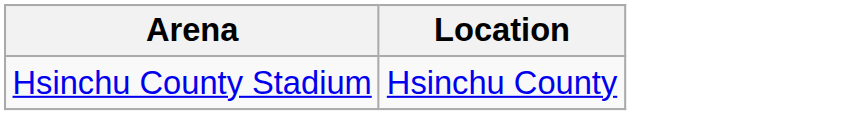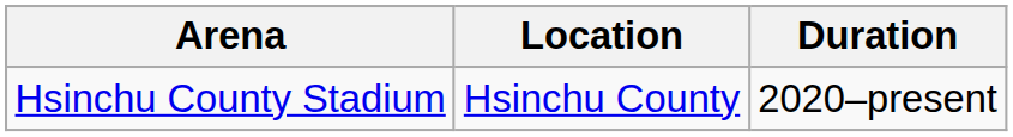+ column: Duration | 2020–present
